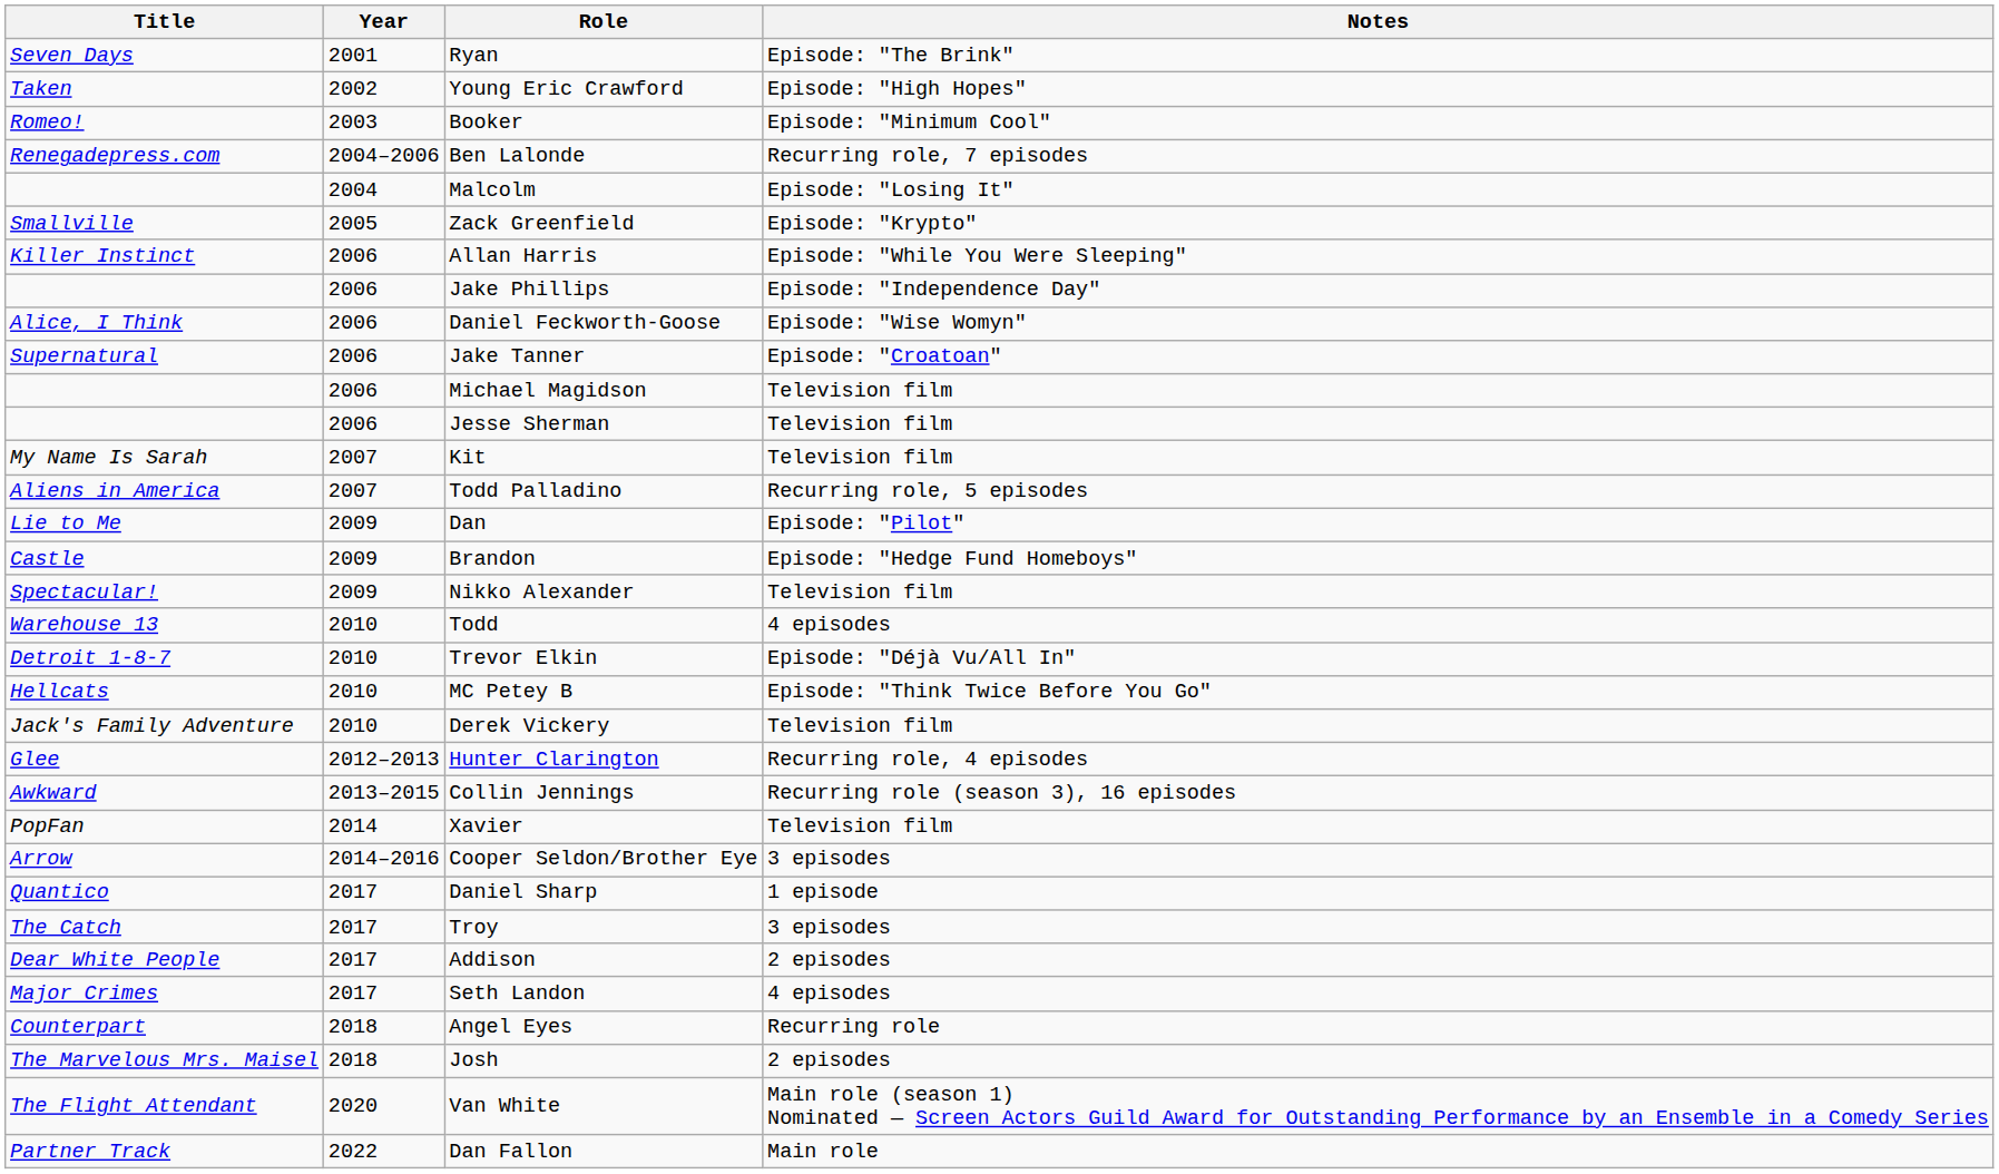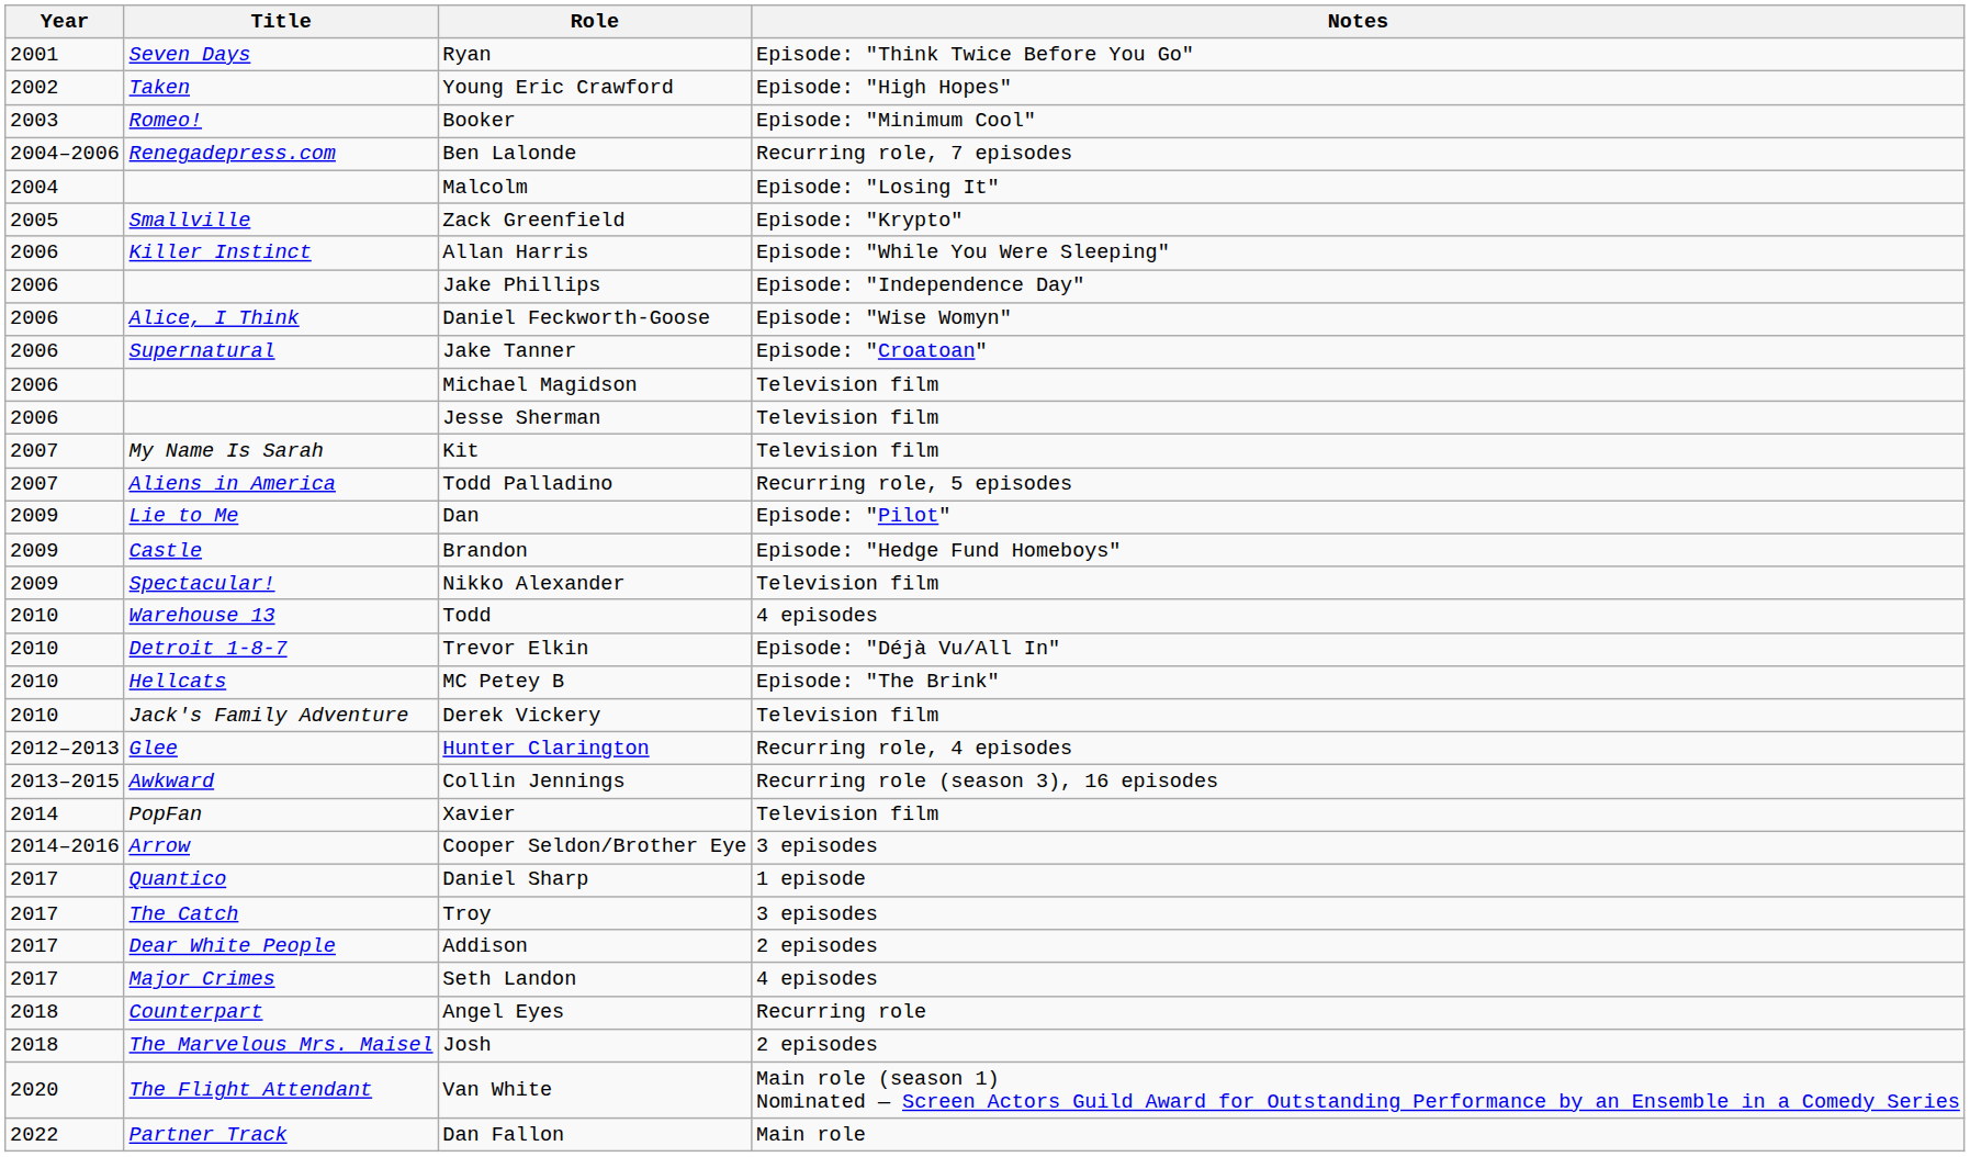columns swapped: Year <-> Title
Ryan | Notes: Episode: "The Brink" -> Episode: "Think Twice Before You Go"
MC Petey B | Notes: Episode: "Think Twice Before You Go" -> Episode: "The Brink"
